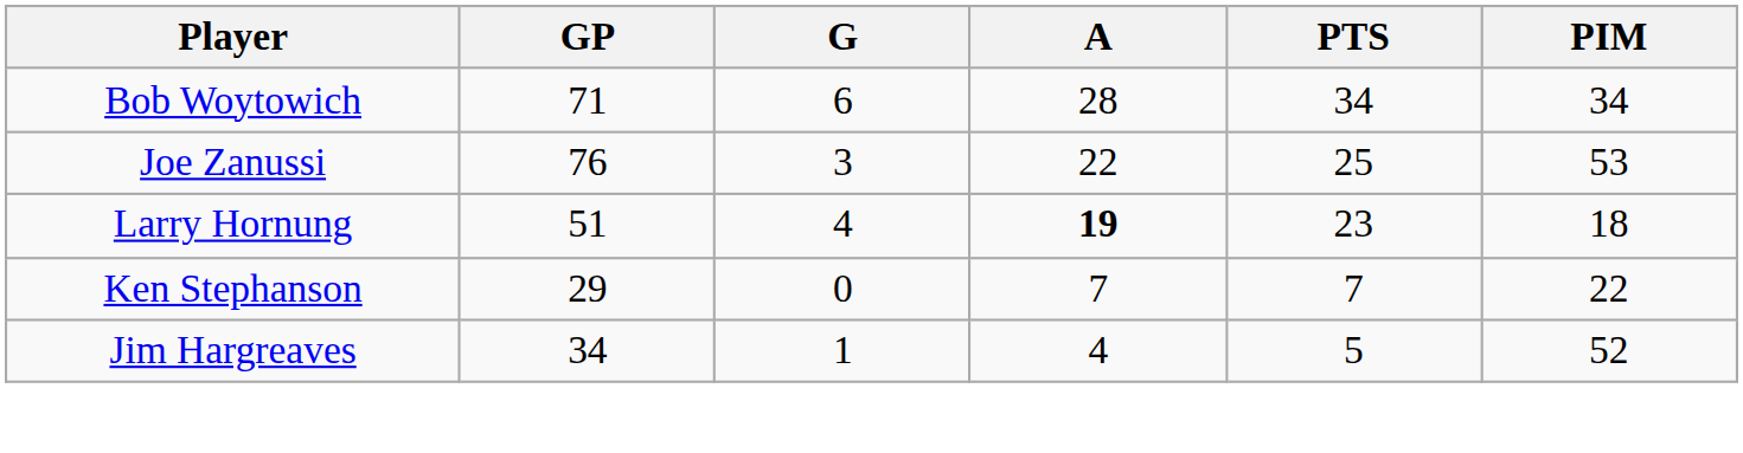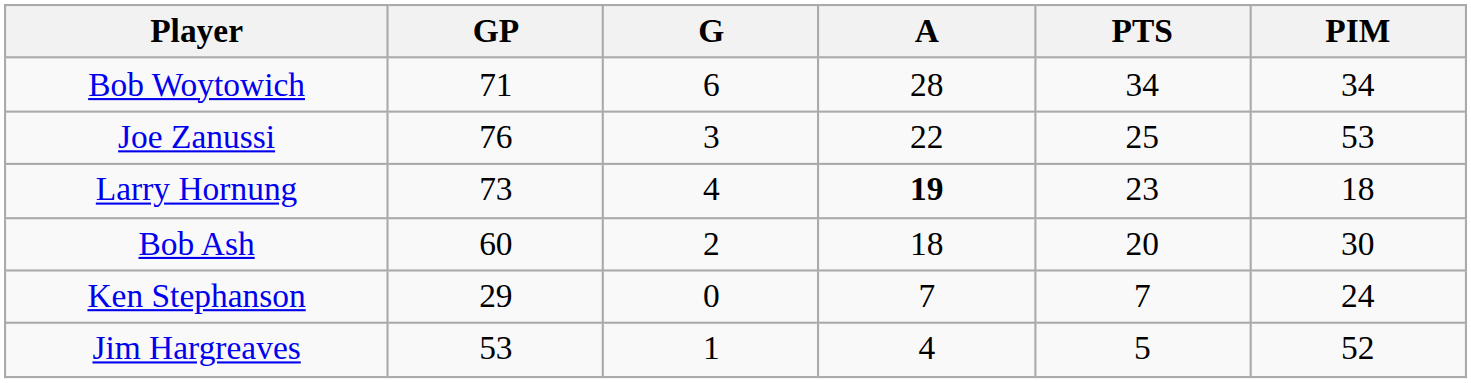Larry Hornung | GP: 51 -> 73
+ row: Bob Ash | 60 | 2 | 18 | 20 | 30
Ken Stephanson | PIM: 22 -> 24
Jim Hargreaves | GP: 34 -> 53
